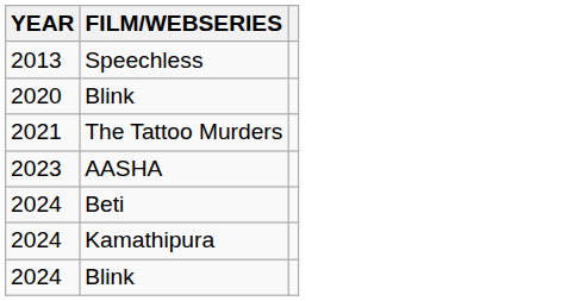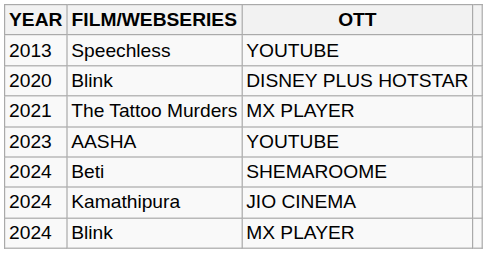+ column: OTT | YOUTUBE | DISNEY PLUS HOTSTAR | MX PLAYER | YOUTUBE | SHEMAROOME | JIO CINEMA | MX PLAYER
